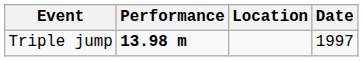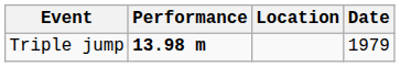Triple jump | Date: 1997 -> 1979
